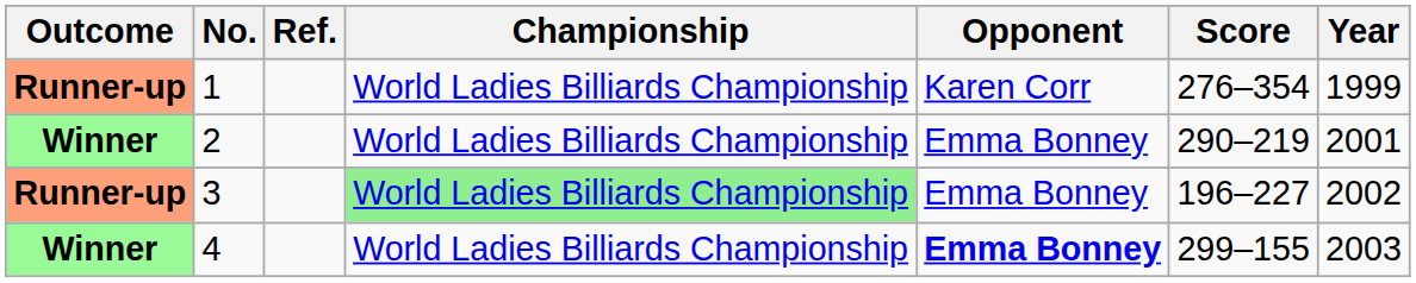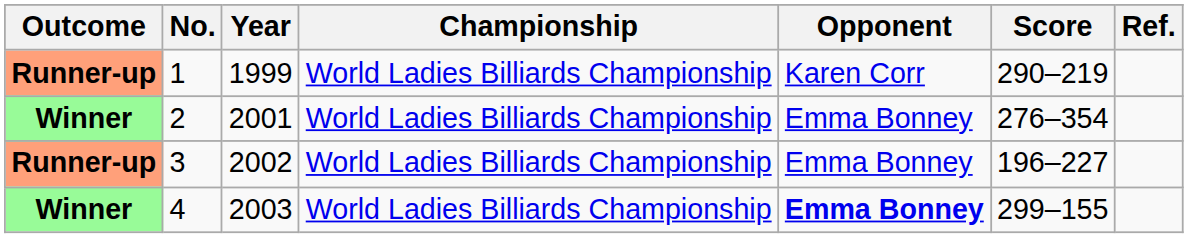columns swapped: Year <-> Ref.
1 | Score: 276–354 -> 290–219
2 | Score: 290–219 -> 276–354
3 | Championship: lightgreen background -> no background
